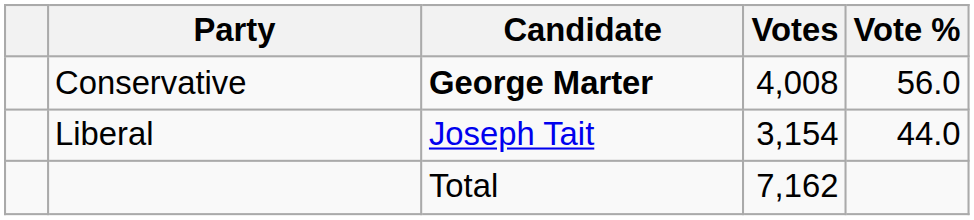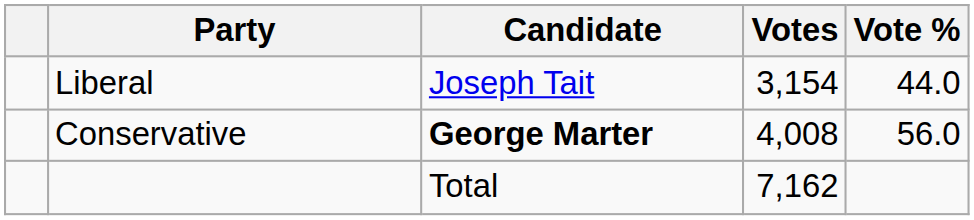rows swapped: Conservative <-> Liberal
